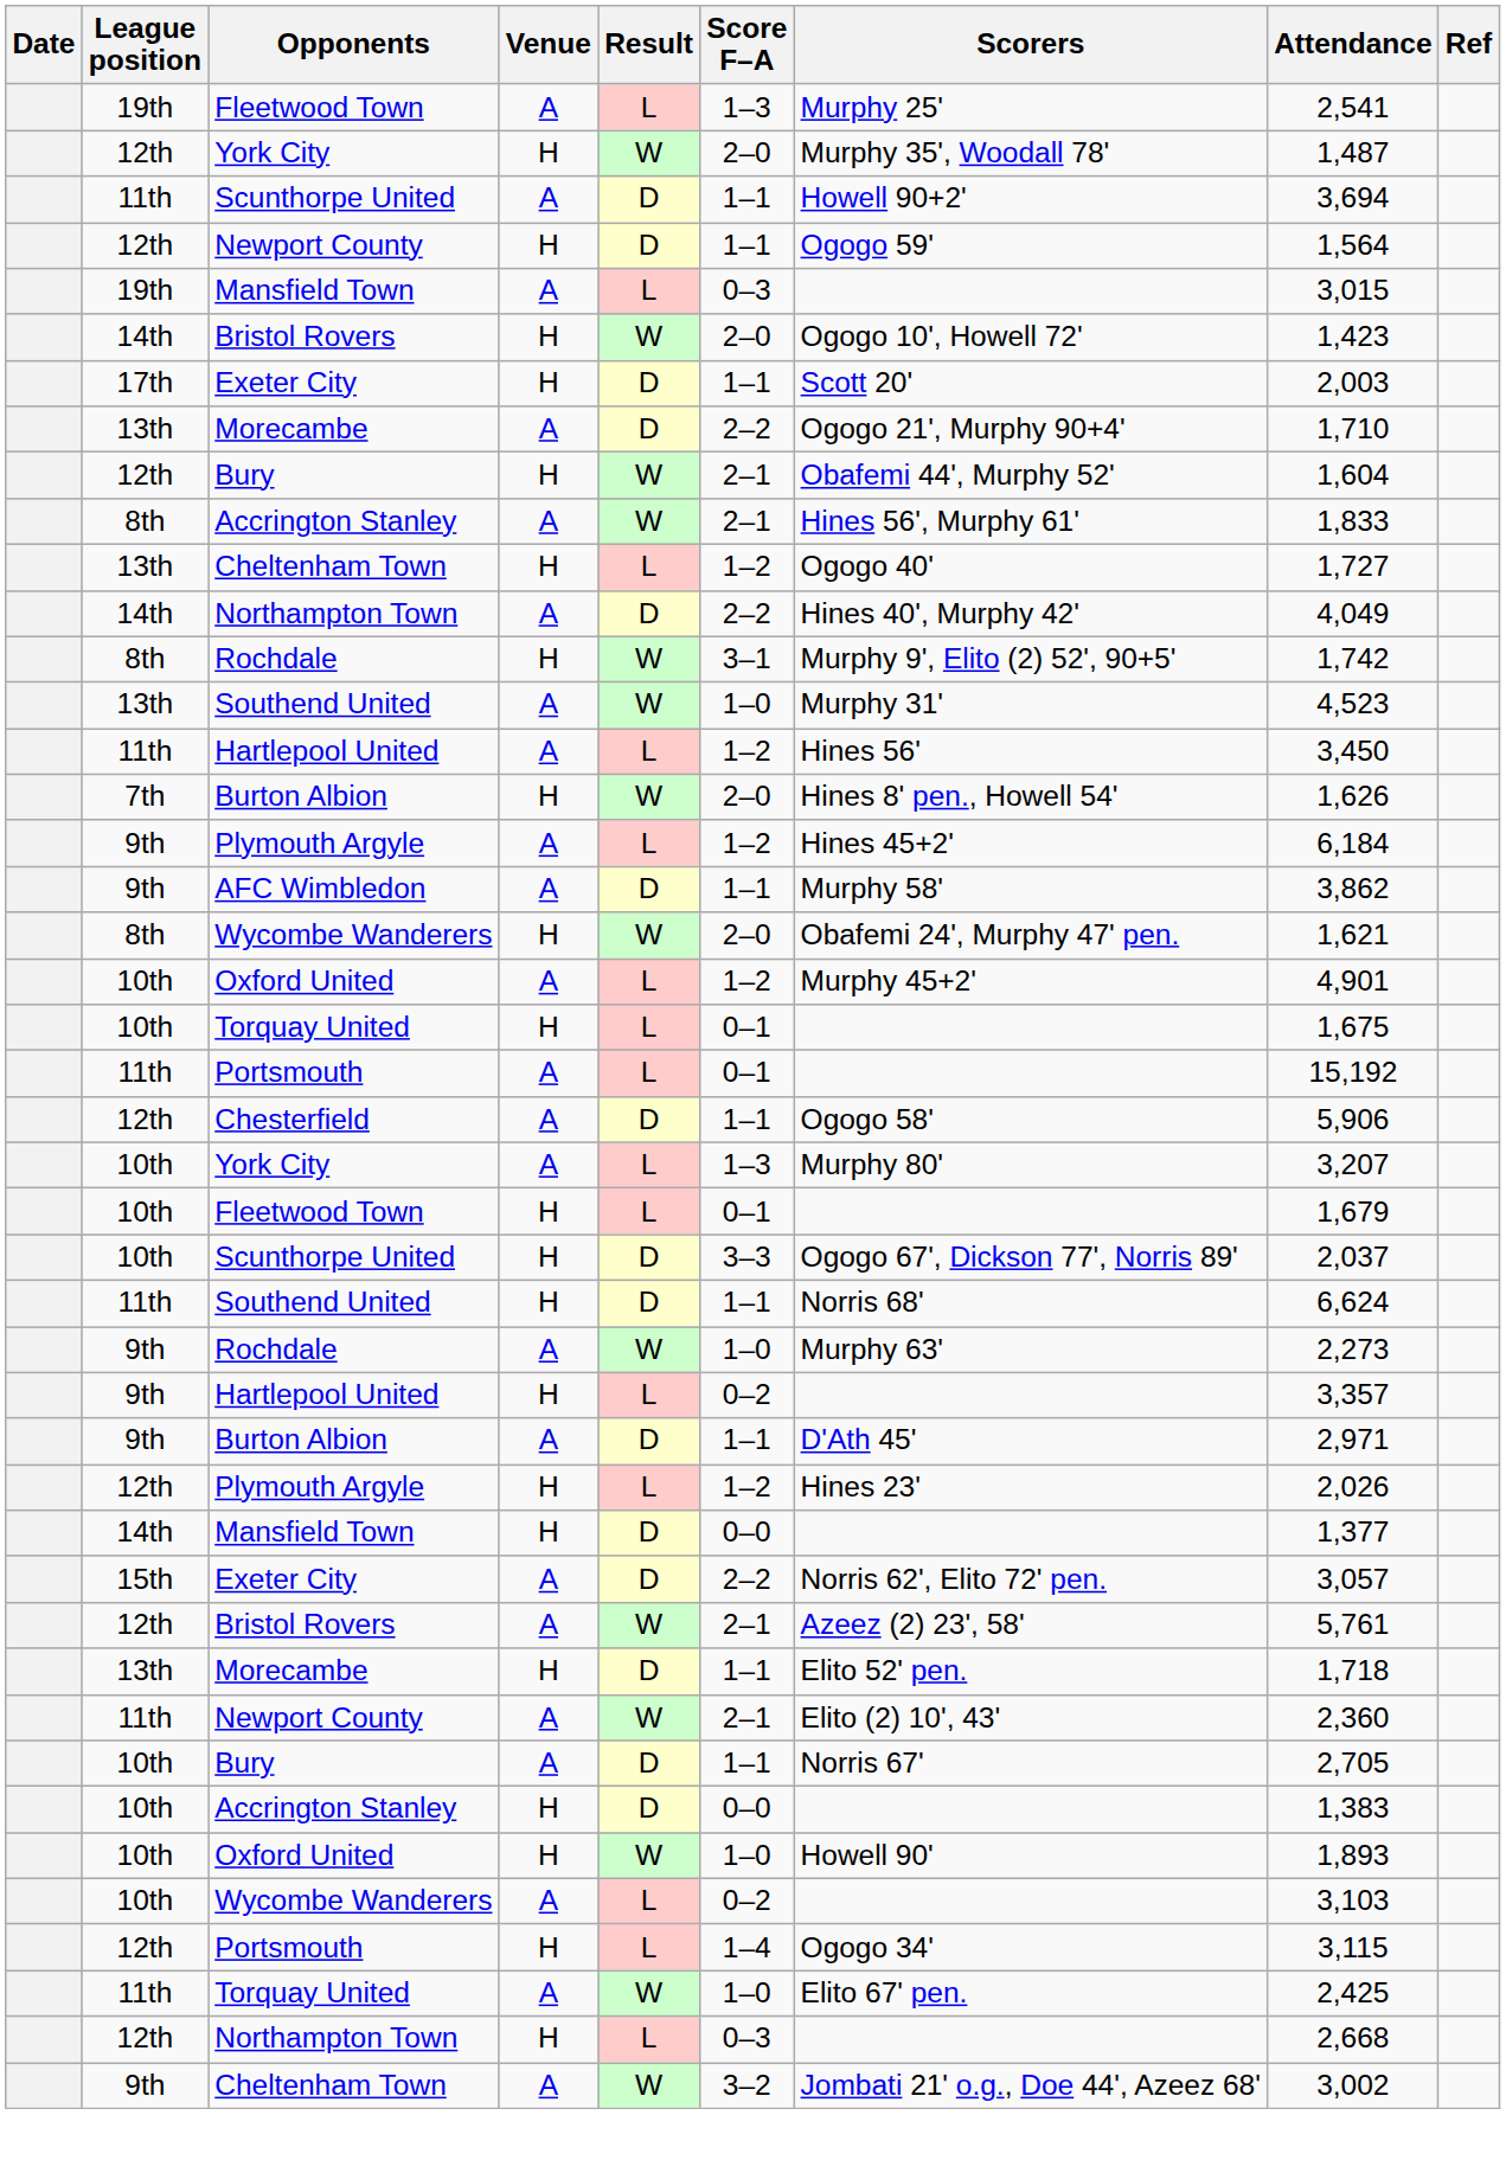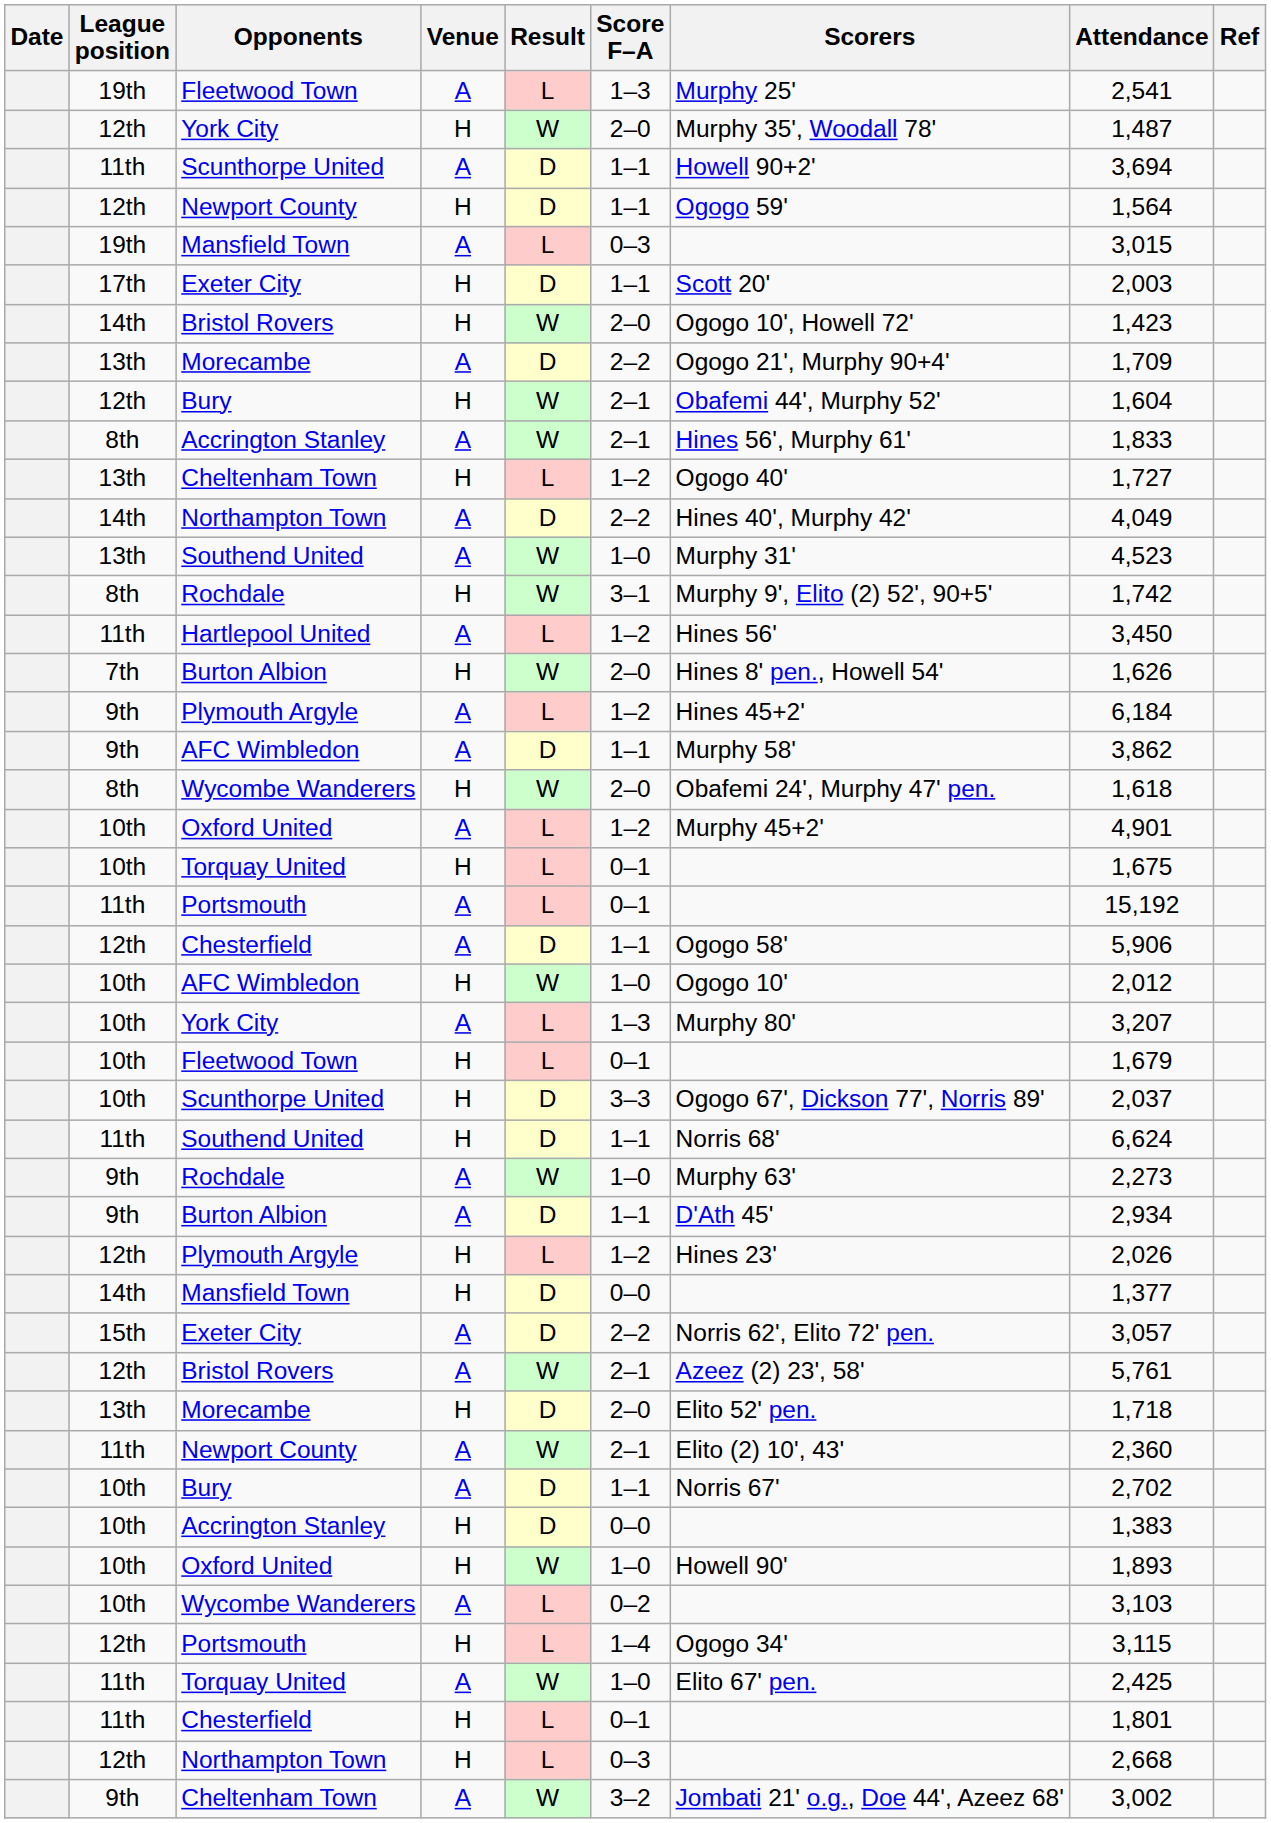rows swapped: Exeter City / H <-> Bristol Rovers / H
Morecambe / A | Attendance: 1,710 -> 1,709
rows swapped: Southend United / A <-> Rochdale / H
Wycombe Wanderers / H | Attendance: 1,621 -> 1,618
+ row: 10th | AFC Wimbledon | H | W | 1–0 | Ogogo 10' | 2,012
- row: 9th | Hartlepool United | H | L | 0–2 | 3,357
Burton Albion / A | Attendance: 2,971 -> 2,934
Morecambe / H | Score F–A: 1–1 -> 2–0
Bury / A | Attendance: 2,705 -> 2,702
+ row: 11th | Chesterfield | H | L | 0–1 | 1,801
